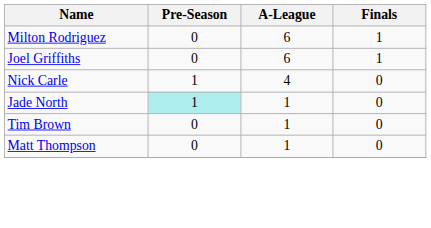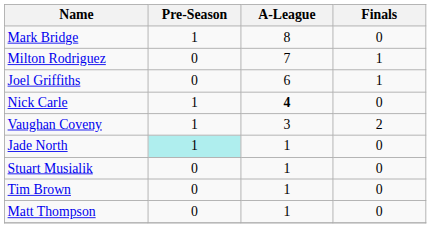+ row: Mark Bridge | 1 | 8 | 0
Milton Rodriguez | A-League: 6 -> 7
Nick Carle | A-League: normal -> bold
+ row: Vaughan Coveny | 1 | 3 | 2
+ row: Stuart Musialik | 0 | 1 | 0
